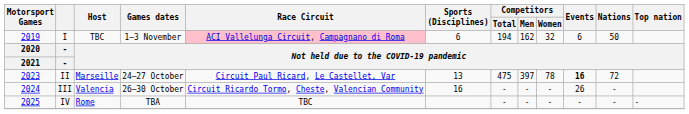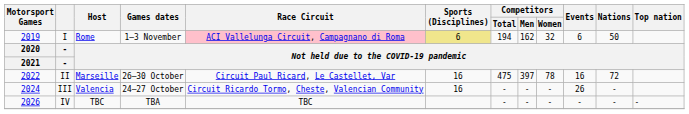I | Host: TBC -> Rome
I | Sports (Disciplines): no background -> khaki background
II | Motorsport Games: 2023 -> 2022
II | Games dates: 24–27 October -> 26–30 October
II | Sports (Disciplines): 13 -> 16
II | Events: bold -> normal
III | Games dates: 26–30 October -> 24–27 October
IV | Motorsport Games: 2025 -> 2026
IV | Host: Rome -> TBC
